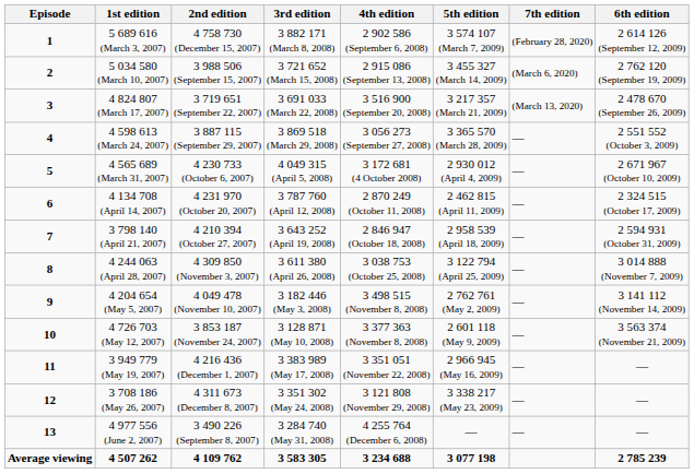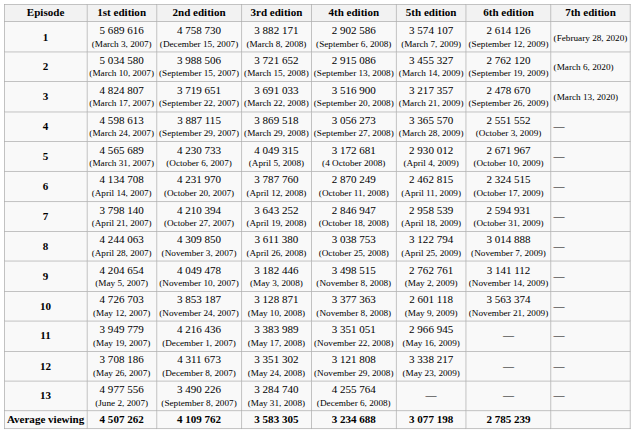columns swapped: 6th edition <-> 7th edition
